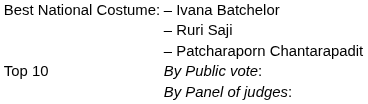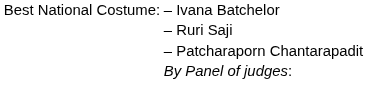- row: Top 10 | By Public vote:
